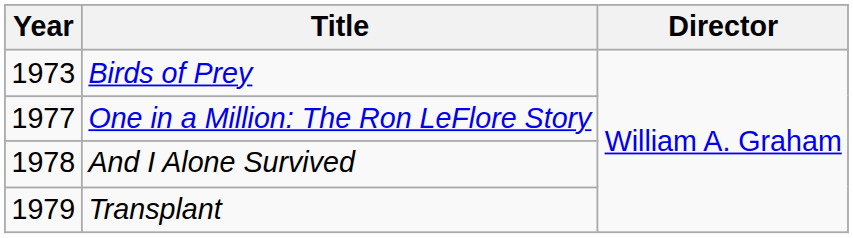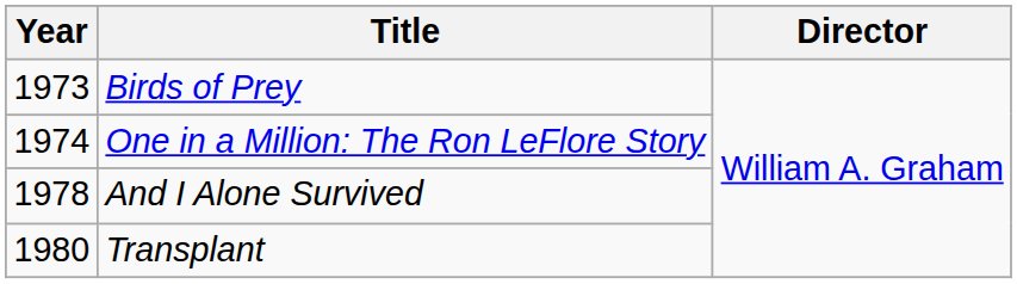One in a Million: The Ron LeFlore Story | Year: 1977 -> 1974
Transplant | Year: 1979 -> 1980
